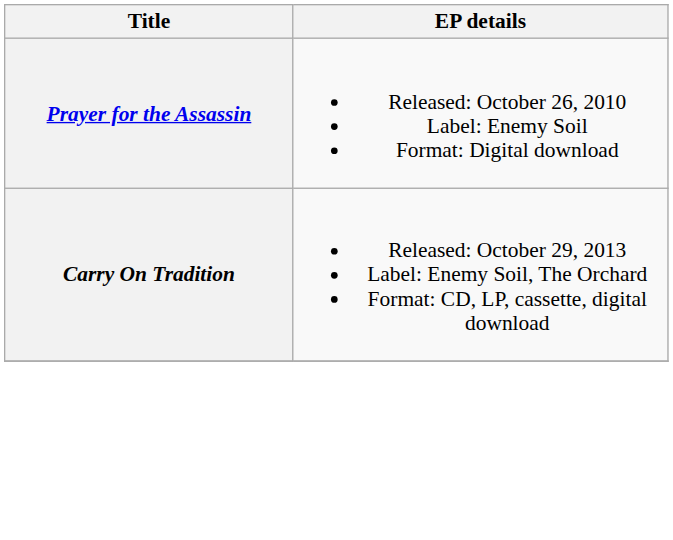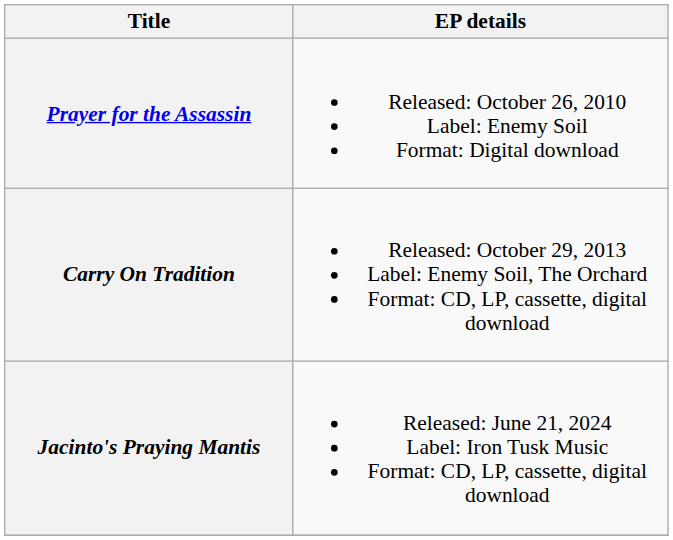+ row: Jacinto's Praying Mantis | Released: June 21, 2024 Label: Iron Tusk Music Format: CD, LP, cassette, digital download
